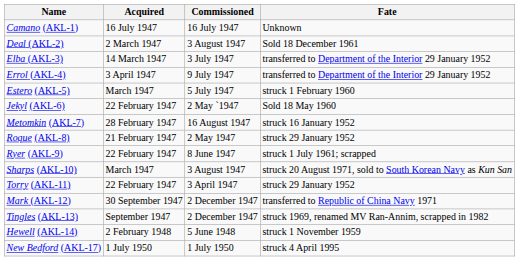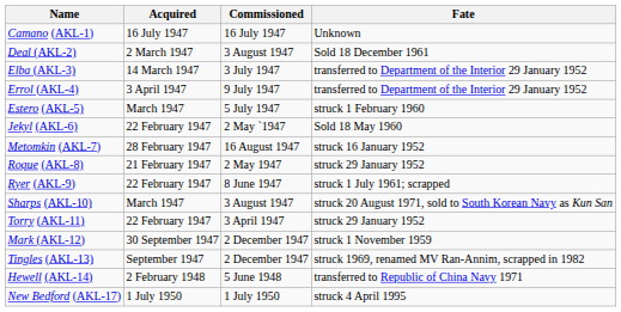Mark (AKL-12) | Fate: transferred to Republic of China Navy 1971 -> struck 1 November 1959
Hewell (AKL-14) | Fate: struck 1 November 1959 -> transferred to Republic of China Navy 1971
